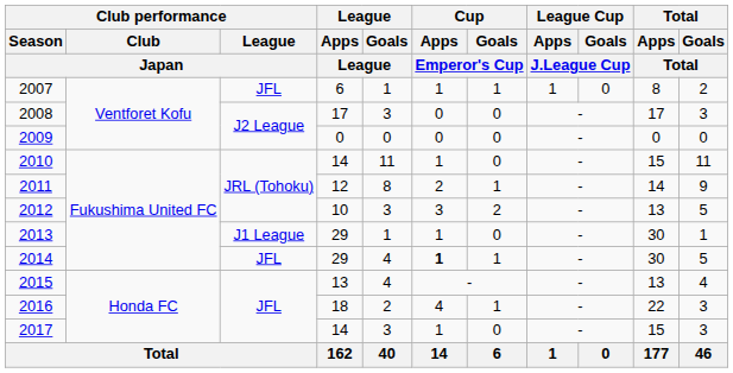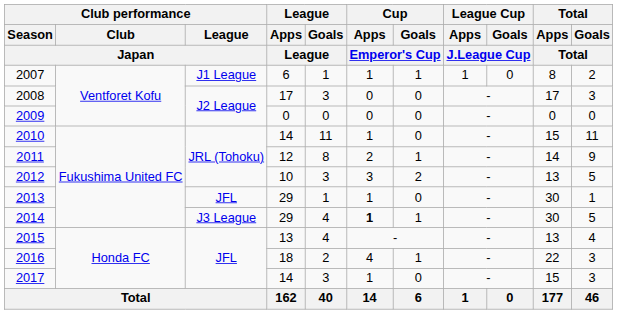2007 | Club performance / League / Japan: JFL -> J1 League
2013 | Club performance / League / Japan: J1 League -> JFL
2014 | Club performance / League / Japan: JFL -> J3 League
